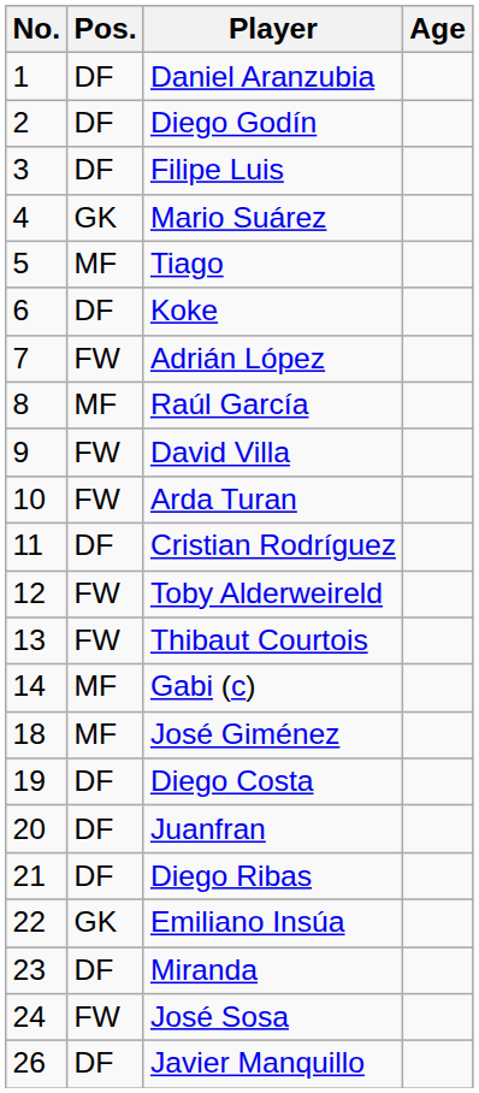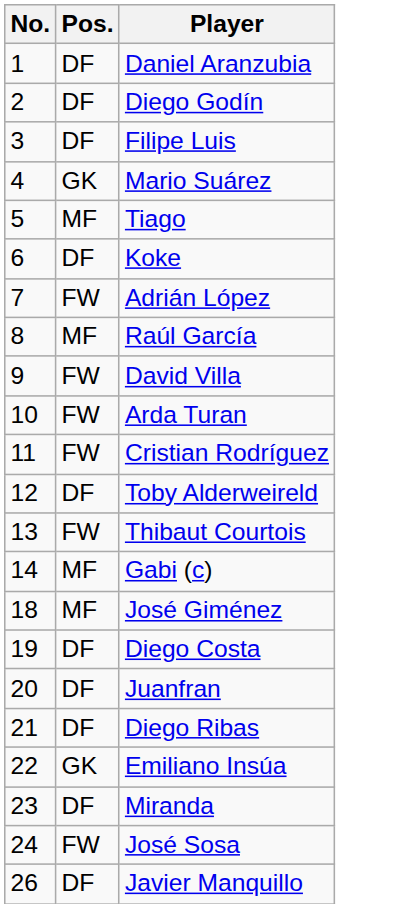- column: Age
Cristian Rodríguez | Pos.: DF -> FW
Toby Alderweireld | Pos.: FW -> DF
